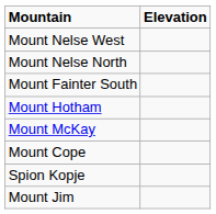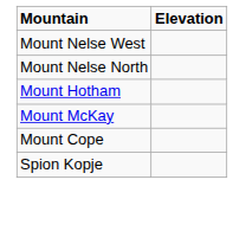- row: Mount Fainter South
- row: Mount Jim
